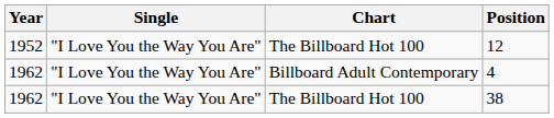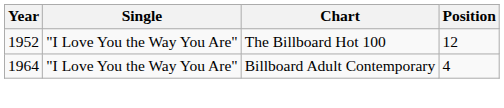4 | Year: 1962 -> 1964
- row: 1962 | "I Love You the Way You Are" | The Billboard Hot 100 | 38
